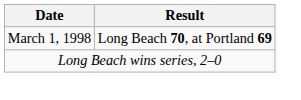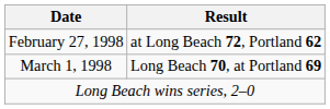+ row: February 27, 1998 | at Long Beach 72, Portland 62
